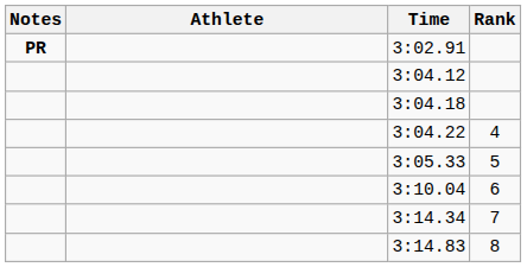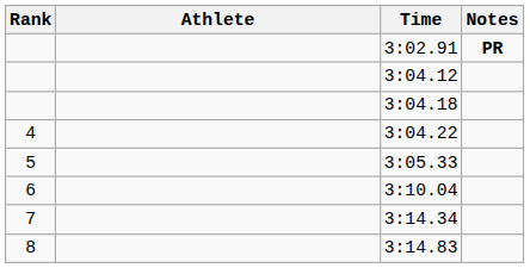columns swapped: Rank <-> Notes
